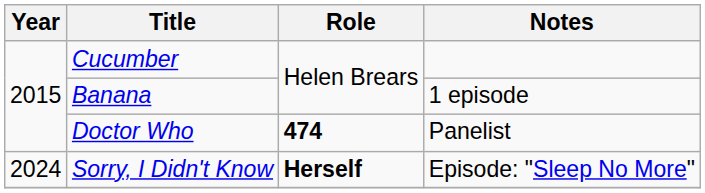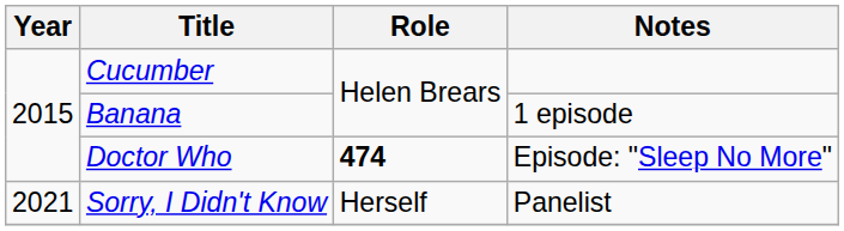Doctor Who | Notes: Panelist -> Episode: "Sleep No More"
Sorry, I Didn't Know | Year: 2024 -> 2021
Sorry, I Didn't Know | Role: bold -> normal
Sorry, I Didn't Know | Notes: Episode: "Sleep No More" -> Panelist
